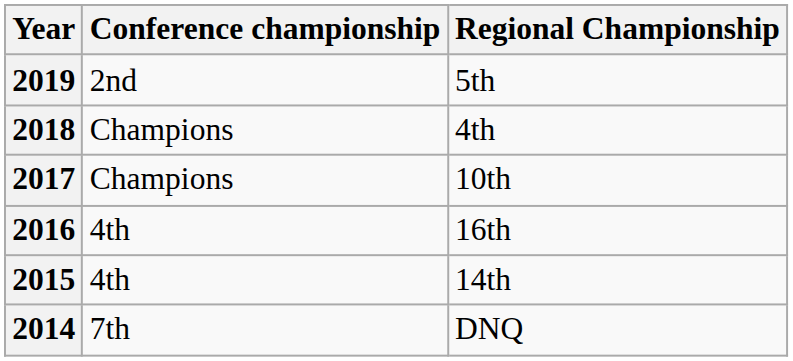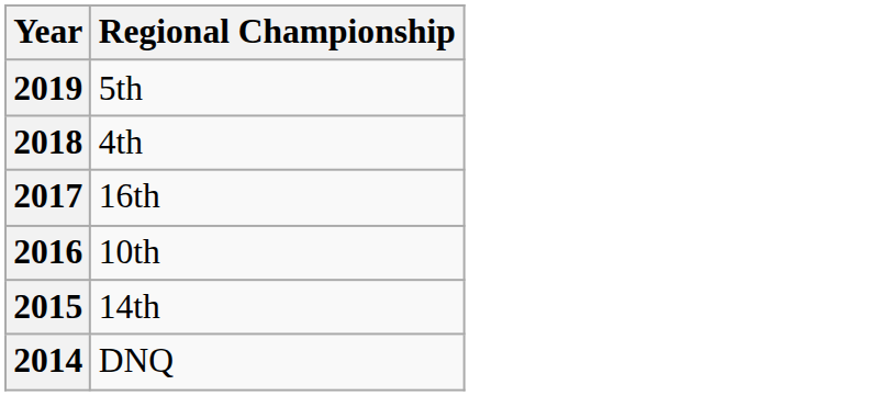- column: Conference championship | 2nd | Champions | Champions | 4th | 4th | 7th
2017 | Regional Championship: 10th -> 16th
2016 | Regional Championship: 16th -> 10th
